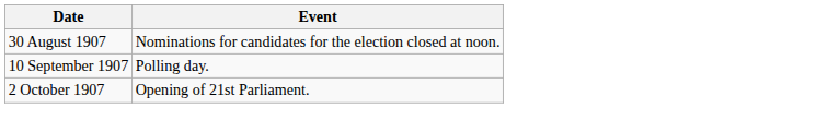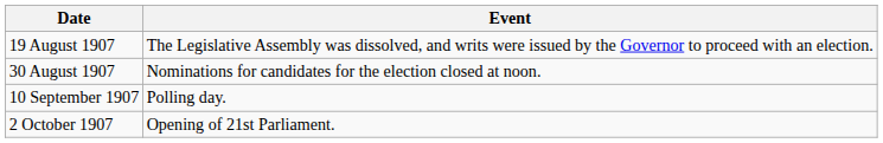+ row: 19 August 1907 | The Legislative Assembly was dissolved, and writs were issued by the Governor to proceed with an election.
